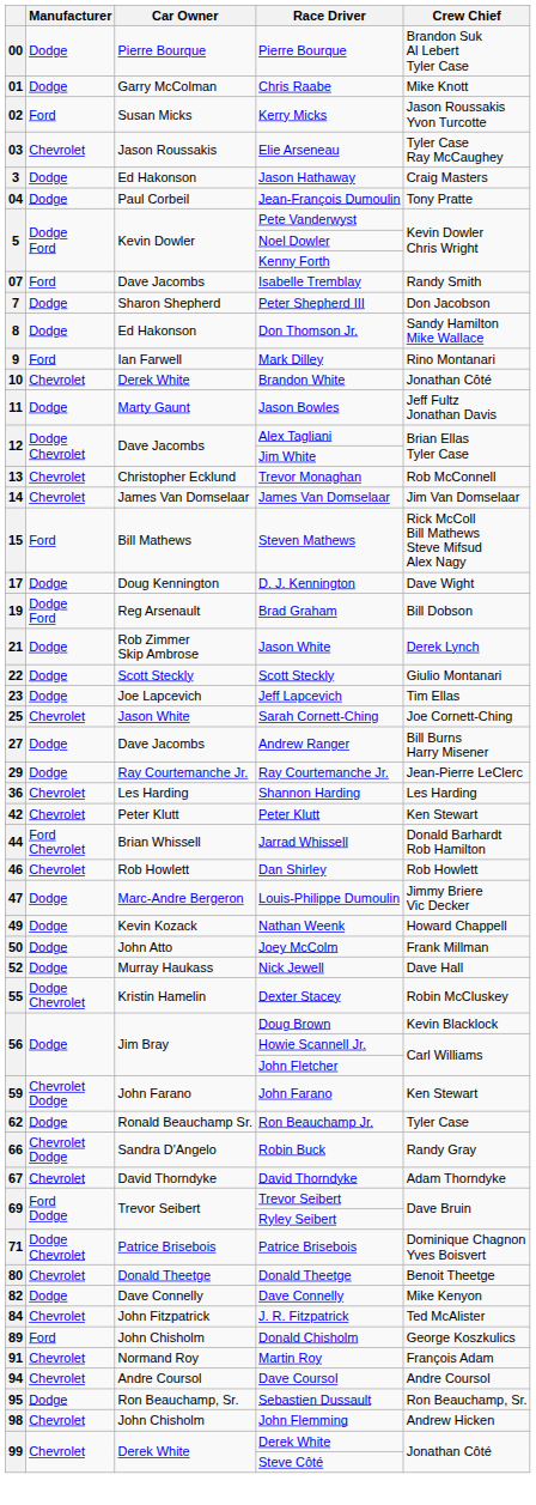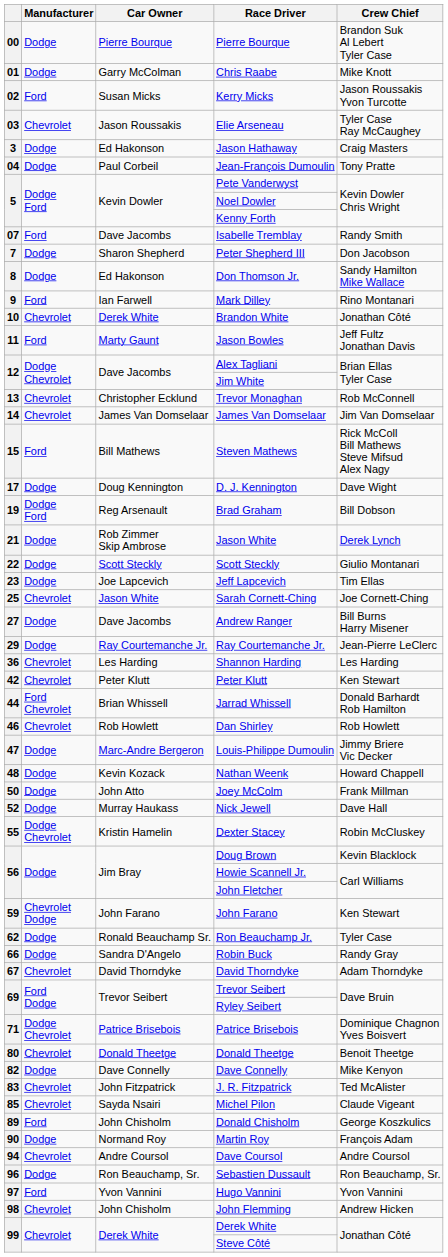Jason Bowles | Manufacturer: Dodge -> Ford
Nathan Weenk | column 1: 49 -> 48
Robin Buck | Manufacturer: Chevrolet Dodge -> Dodge
J. R. Fitzpatrick | column 1: 84 -> 83
+ row: 85 | Chevrolet | Sayda Nsairi | Michel Pilon | Claude Vigeant
Martin Roy | column 1: 91 -> 90
Martin Roy | Manufacturer: Chevrolet -> Dodge
Sebastien Dussault | column 1: 95 -> 96
+ row: 97 | Ford | Yvon Vannini | Hugo Vannini | Yvon Vannini
